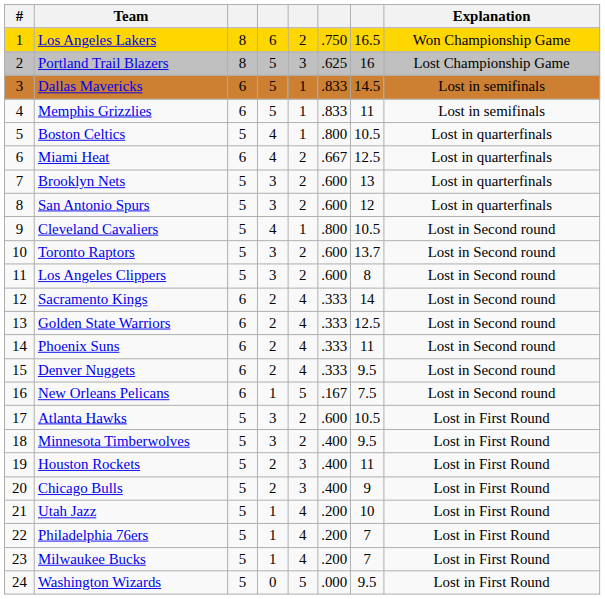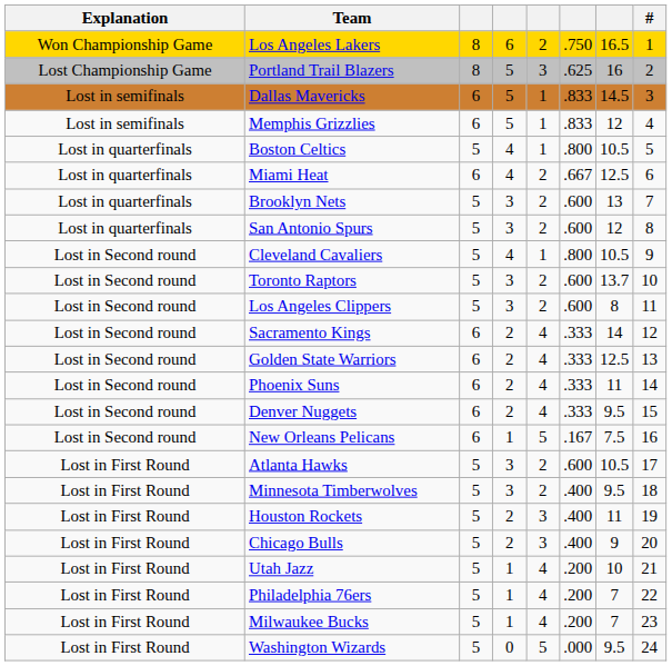columns swapped: # <-> Explanation
Memphis Grizzlies | column 7: 11 -> 12
